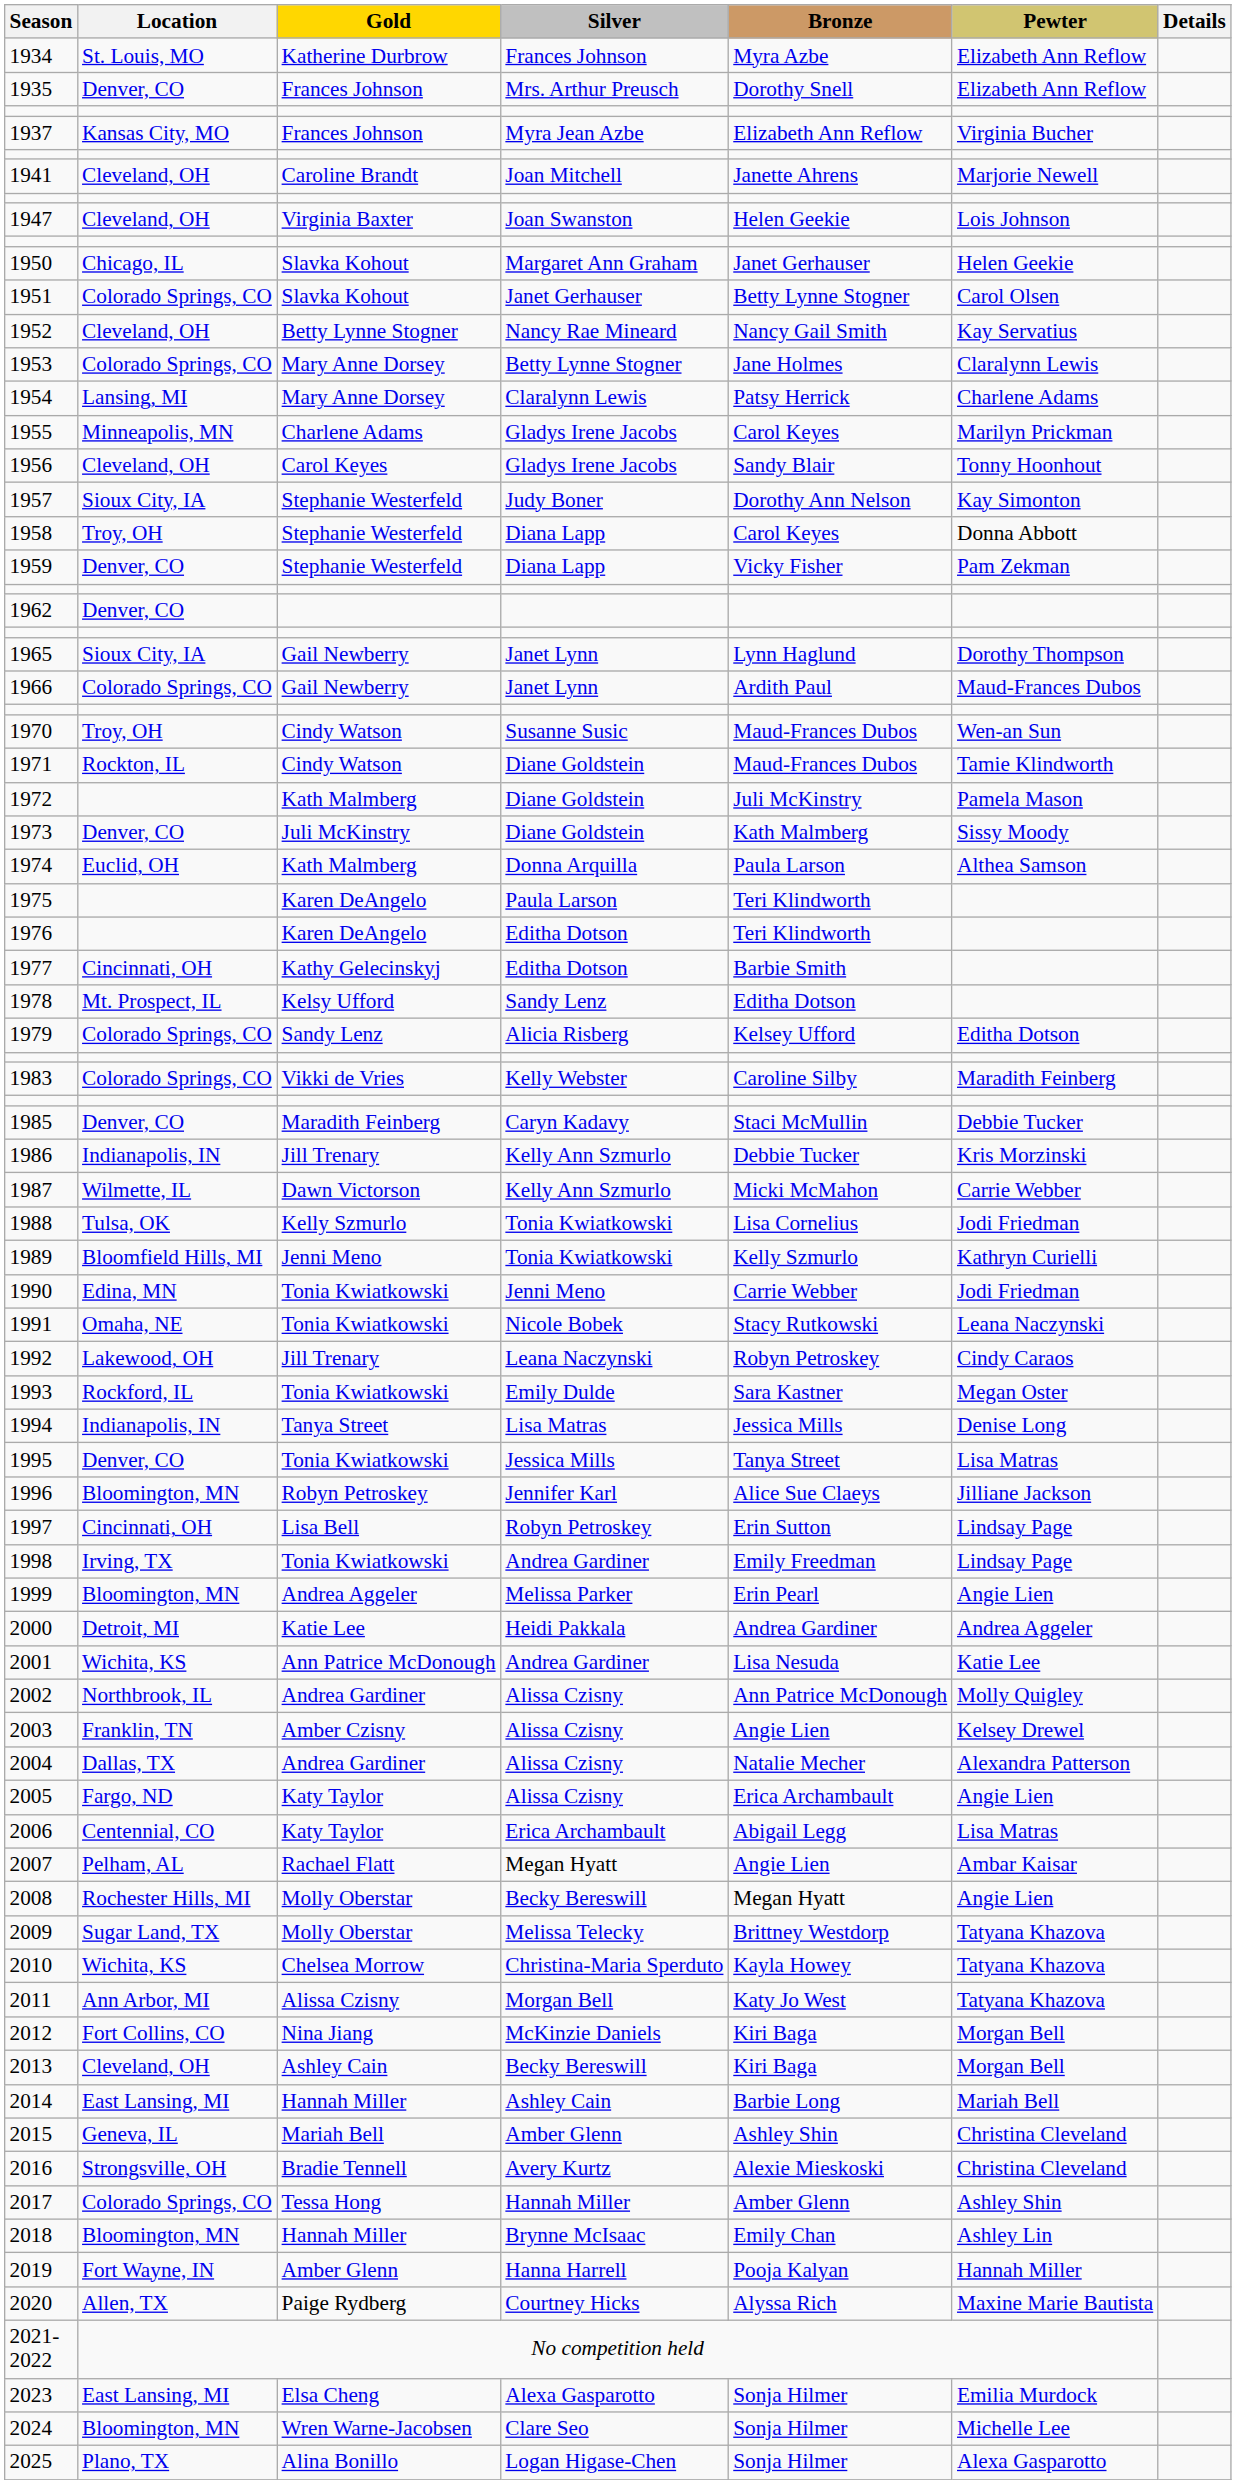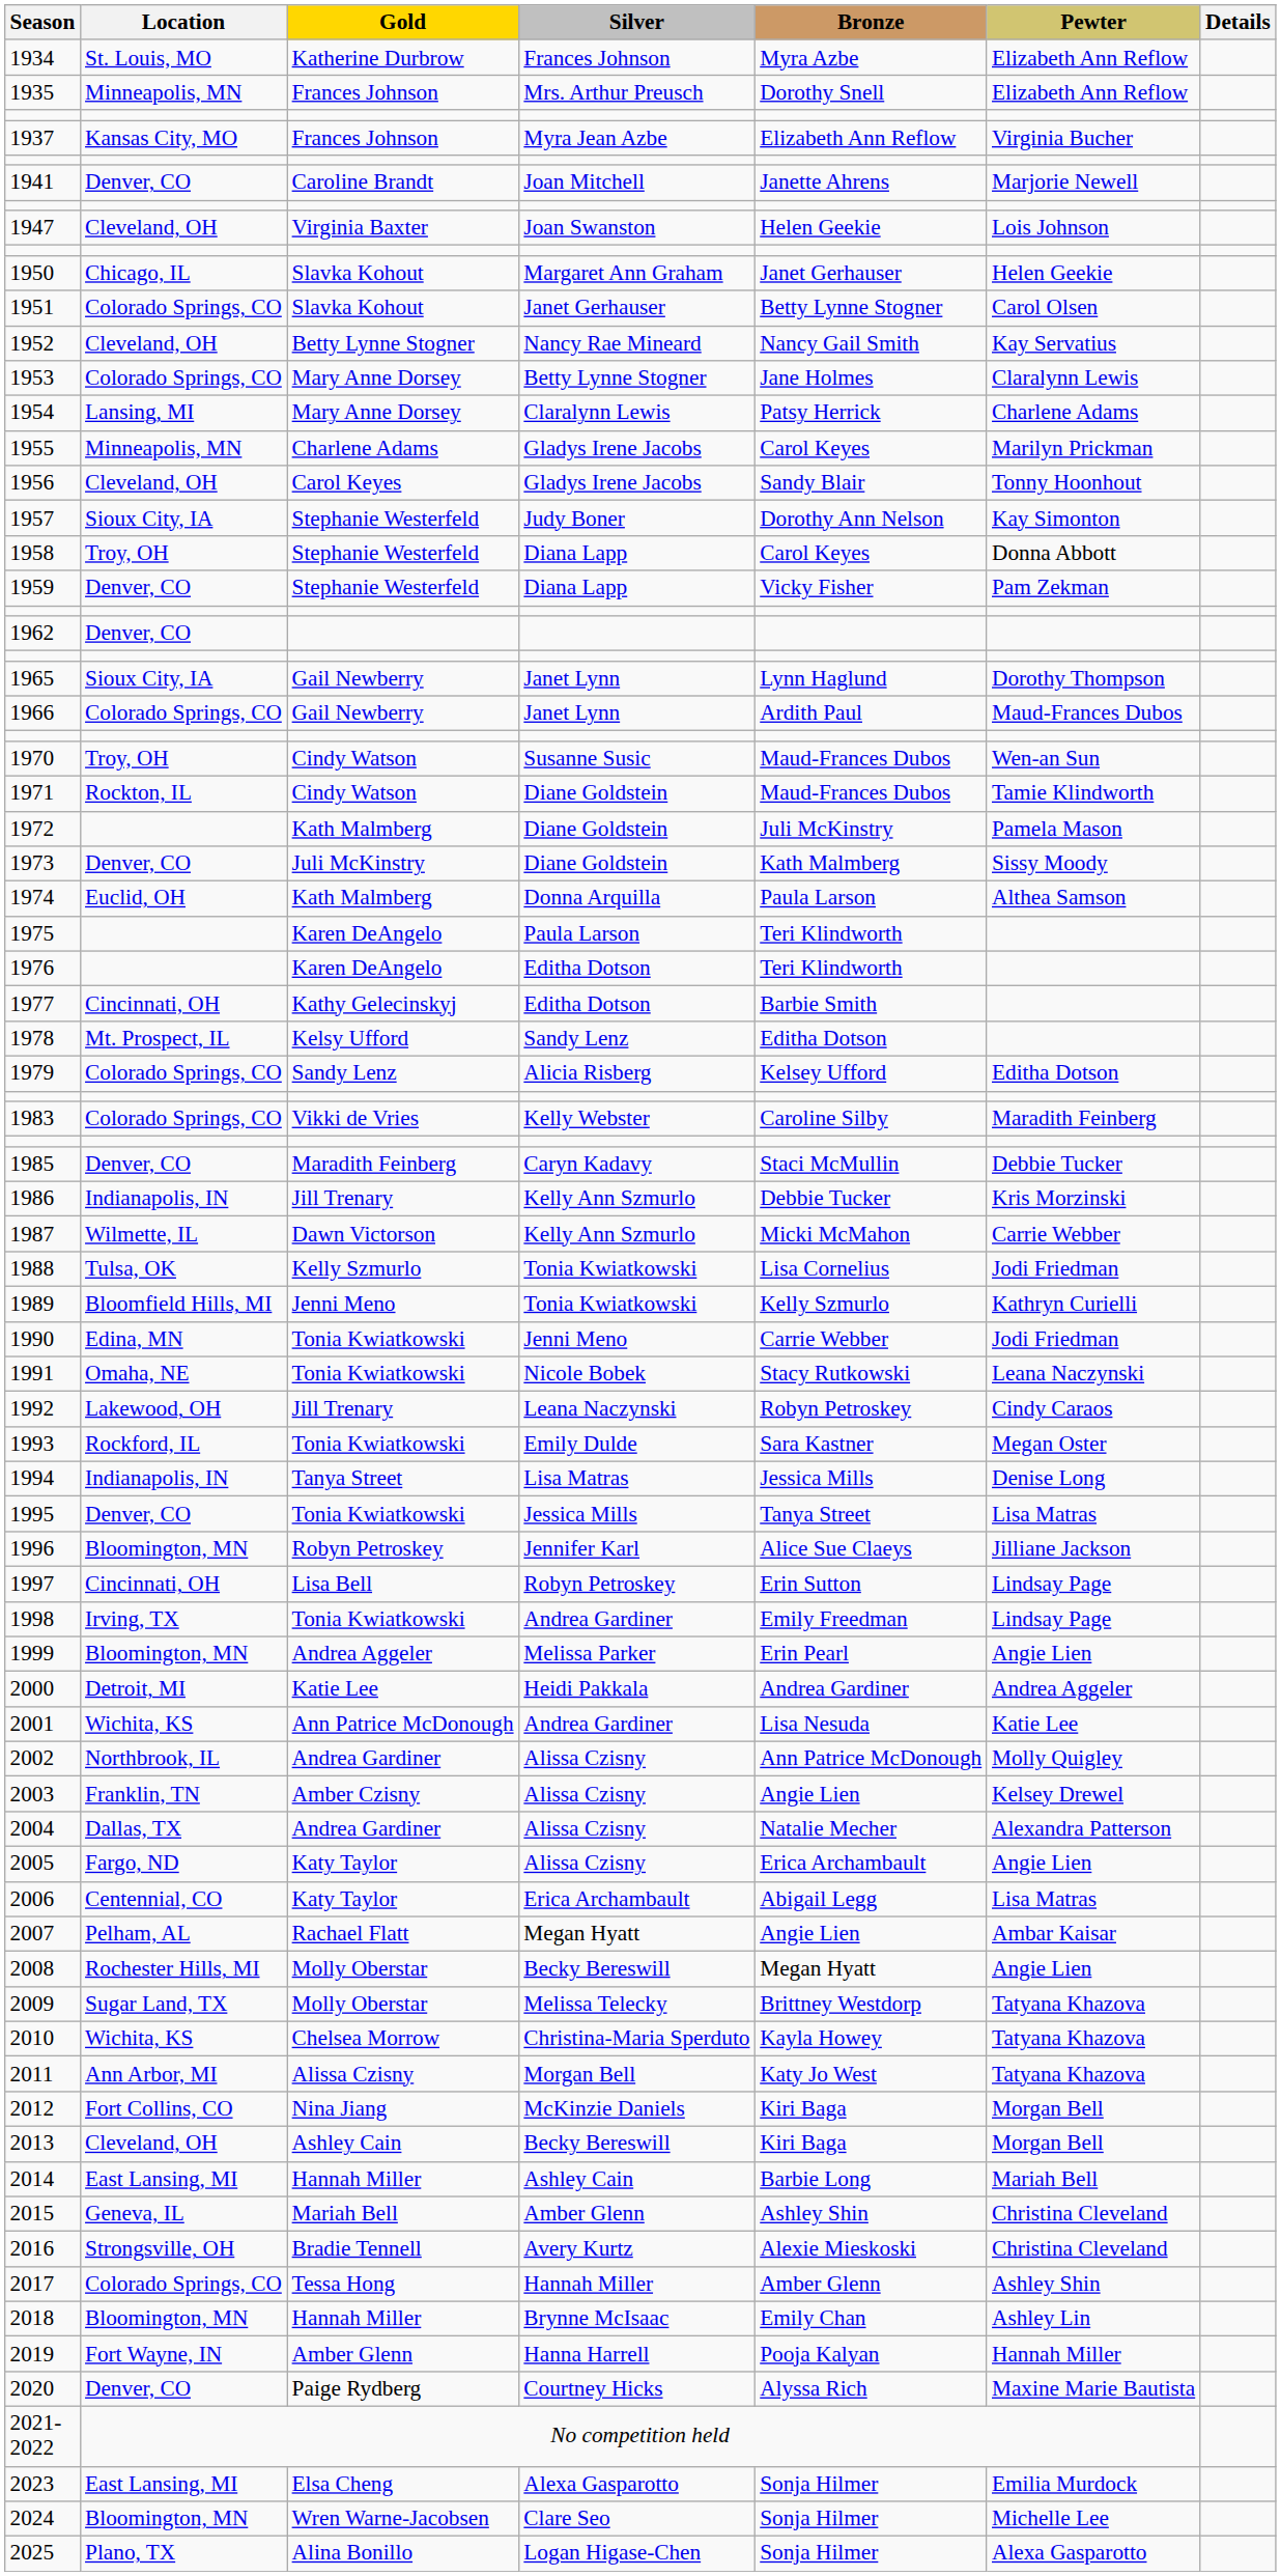1935 | Location: Denver, CO -> Minneapolis, MN
1941 | Location: Cleveland, OH -> Denver, CO
2020 | Location: Allen, TX -> Denver, CO
